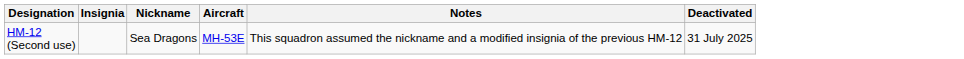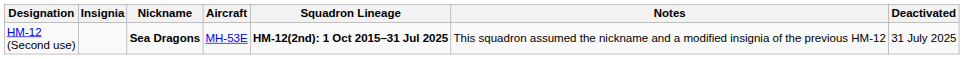+ column: Squadron Lineage | HM-12(2nd): 1 Oct 2015–31 Jul 2025
HM-12 (Second use) | Nickname: normal -> bold
